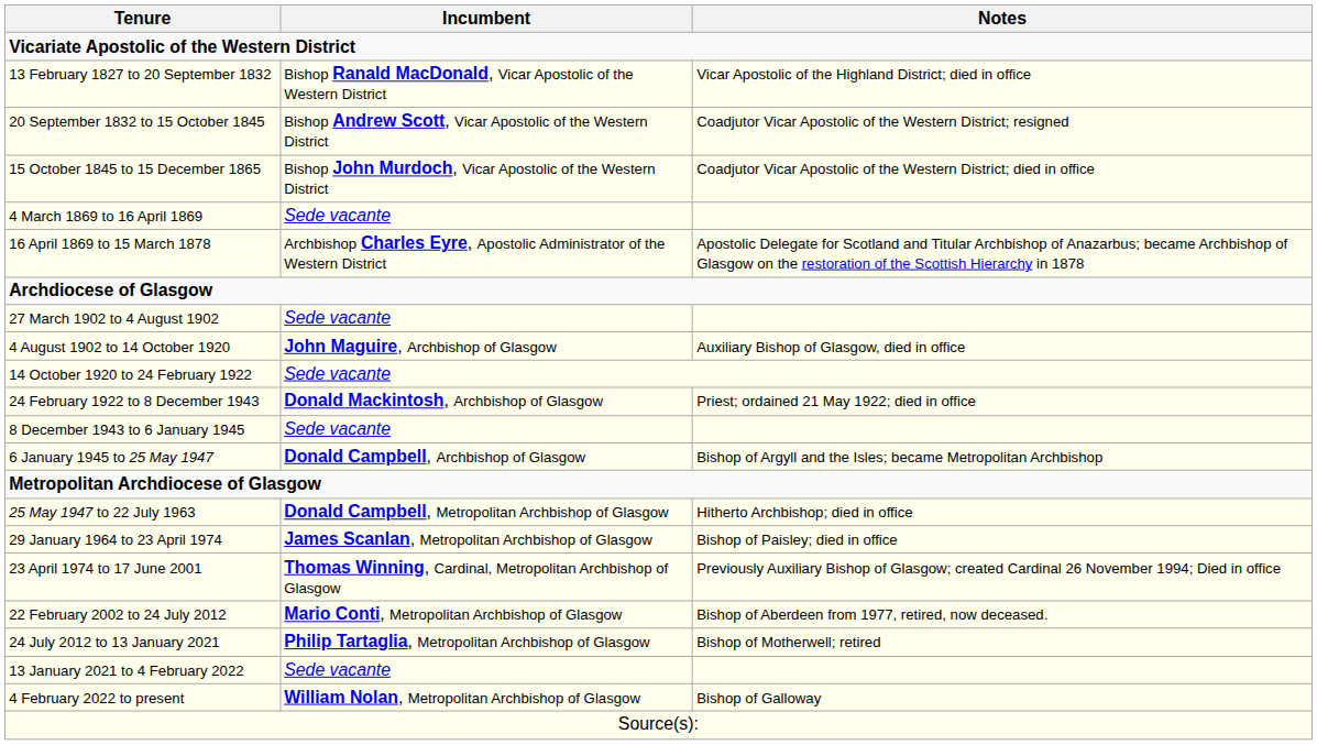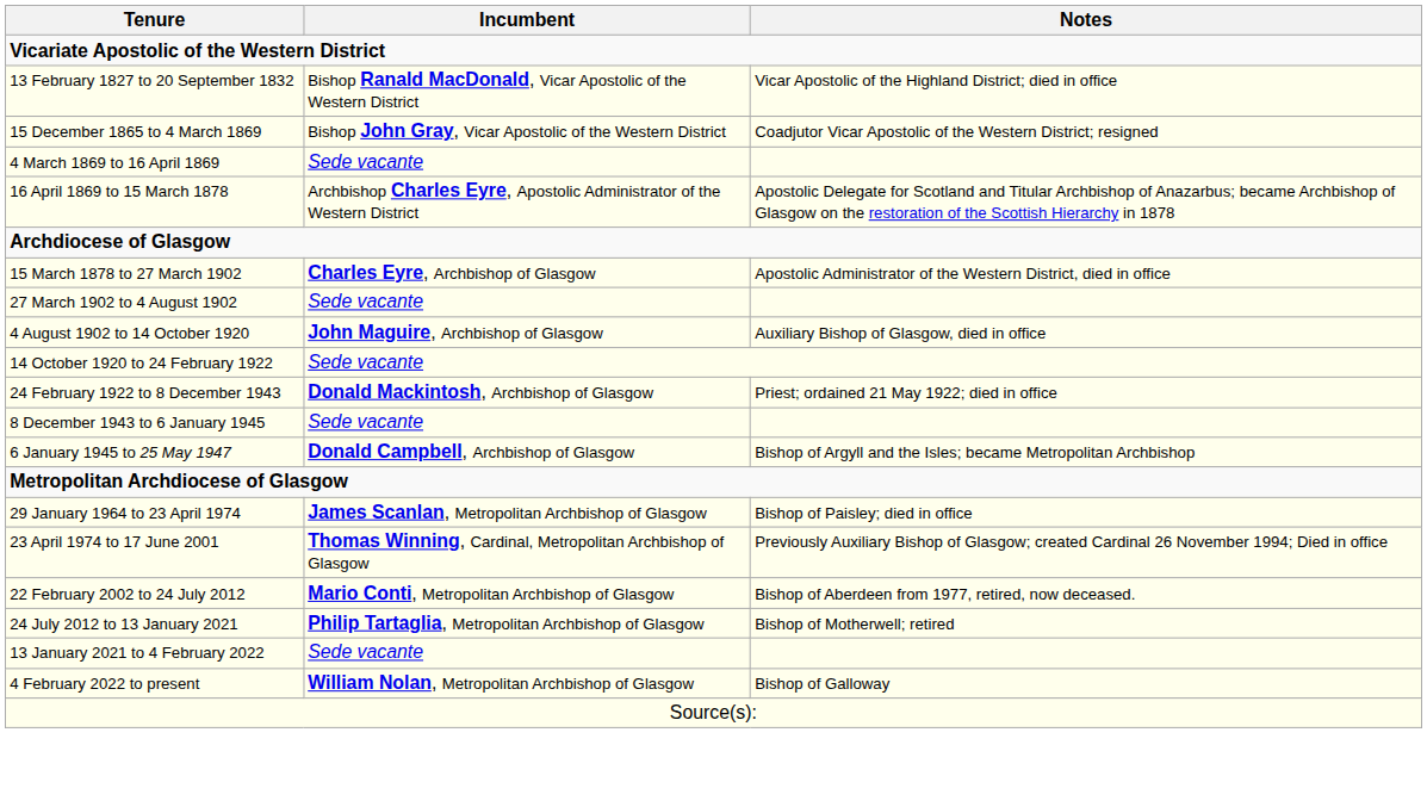- row: 20 September 1832 to 15 October 1845 | Bishop Andrew Scott, Vicar Apostolic of the Western District | Coadjutor Vicar Apostolic of the Western District; resigned
- row: 15 October 1845 to 15 December 1865 | Bishop John Murdoch, Vicar Apostolic of the Western District | Coadjutor Vicar Apostolic of the Western District; died in office
+ row: 15 December 1865 to 4 March 1869 | Bishop John Gray, Vicar Apostolic of the Western District | Coadjutor Vicar Apostolic of the Western District; resigned
+ row: 15 March 1878 to 27 March 1902 | Charles Eyre, Archbishop of Glasgow | Apostolic Administrator of the Western District, died in office
- row: 25 May 1947 to 22 July 1963 | Donald Campbell, Metropolitan Archbishop of Glasgow | Hitherto Archbishop; died in office
